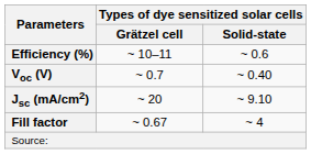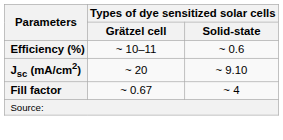- row: Voc (V) | ~ 0.7 | ~ 0.40
